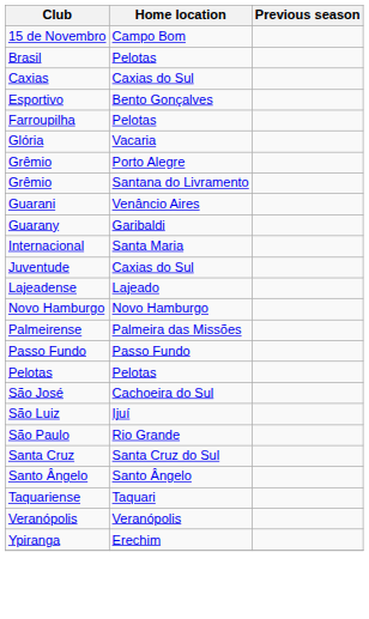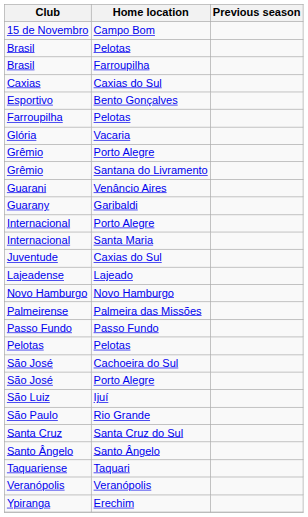+ row: Brasil | Farroupilha
+ row: Internacional | Porto Alegre
+ row: São José | Porto Alegre
